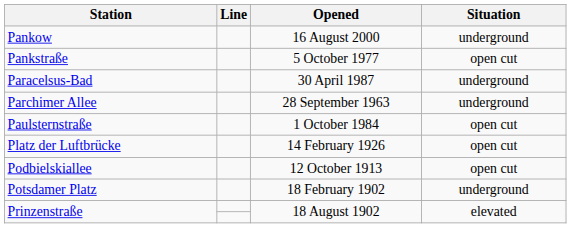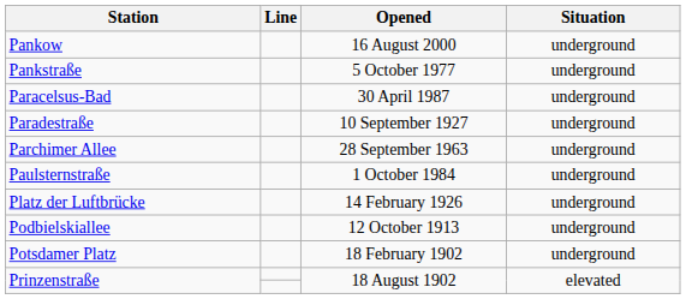Pankstraße | Situation: open cut -> underground
+ row: Paradestraße | 10 September 1927 | underground
Paulsternstraße | Situation: open cut -> underground
Platz der Luftbrücke | Situation: open cut -> underground
Podbielskiallee | Situation: open cut -> underground
